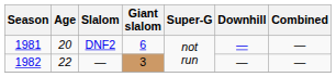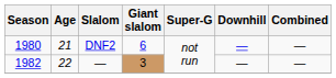DNF2 | Season: 1981 -> 1980
DNF2 | Age: 20 -> 21
